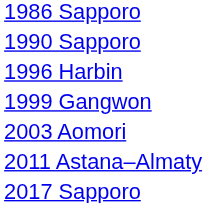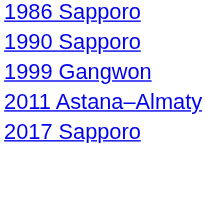- row: 1996 Harbin
- row: 2003 Aomori
